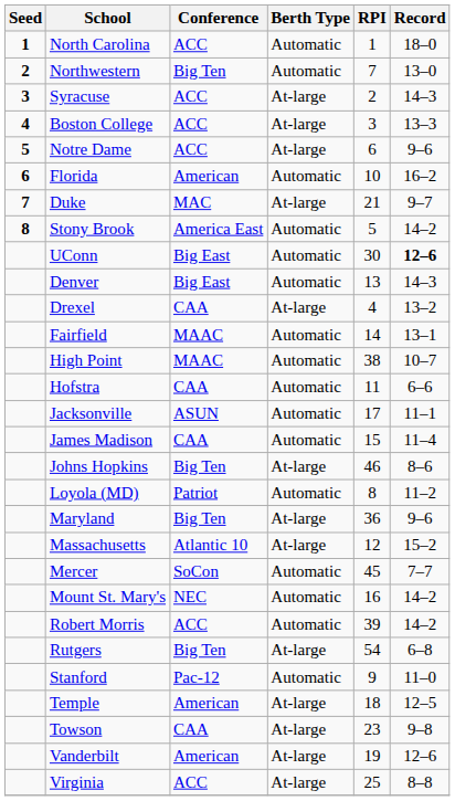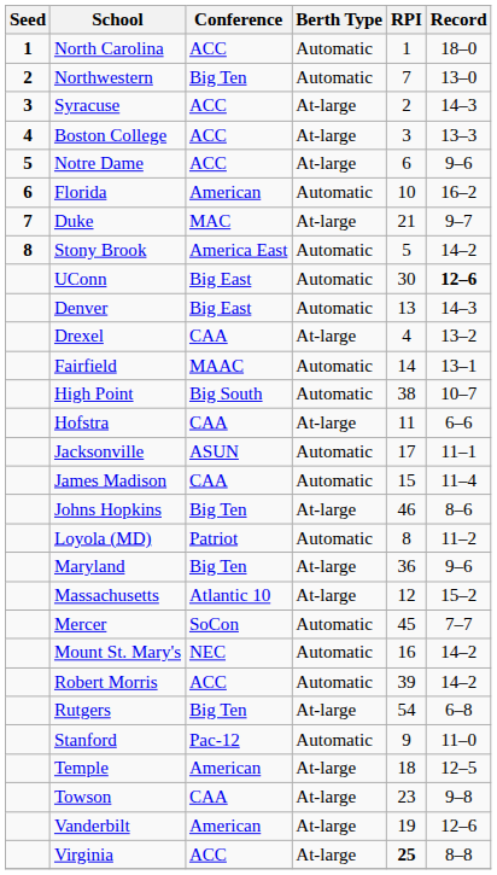High Point | Conference: MAAC -> Big South
Hofstra | Berth Type: Automatic -> At-large
Virginia | RPI: normal -> bold
